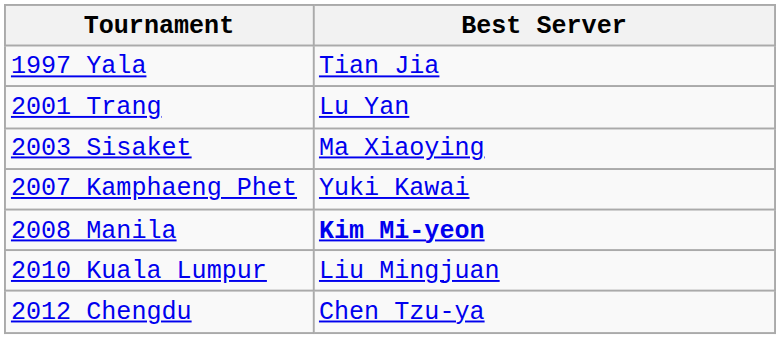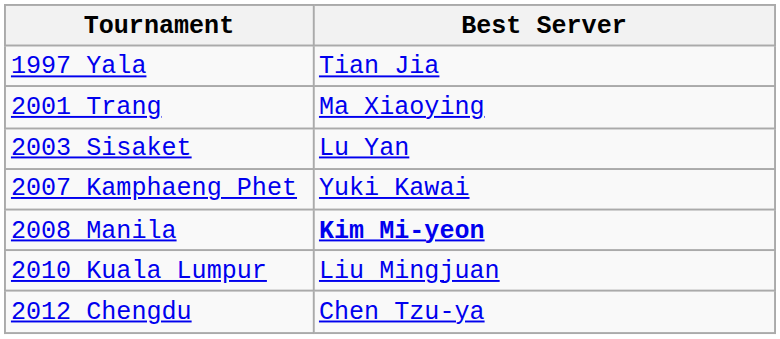2001 Trang | Best Server: Lu Yan -> Ma Xiaoying
2003 Sisaket | Best Server: Ma Xiaoying -> Lu Yan
